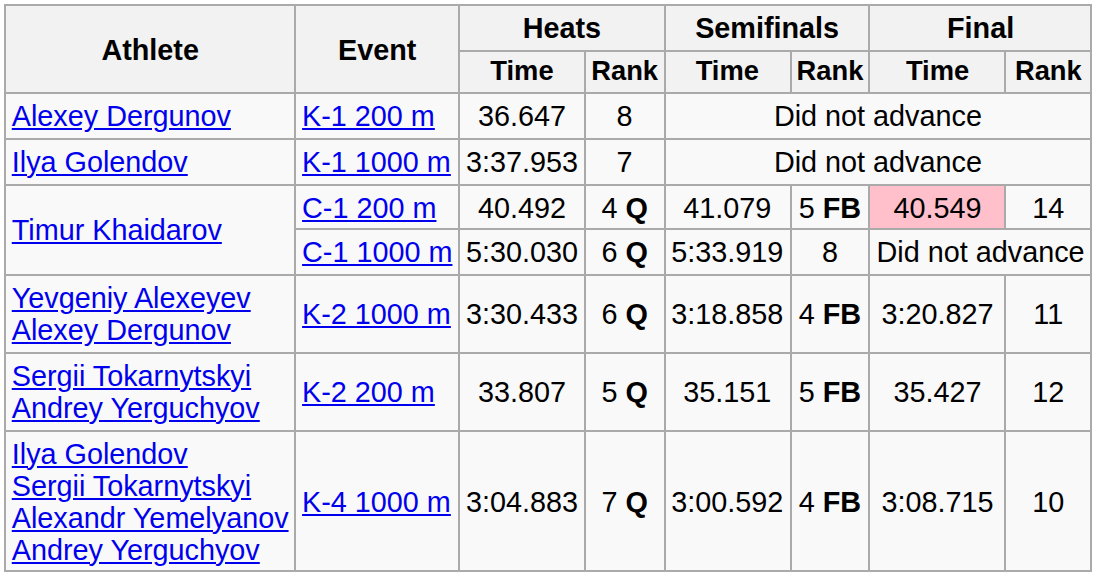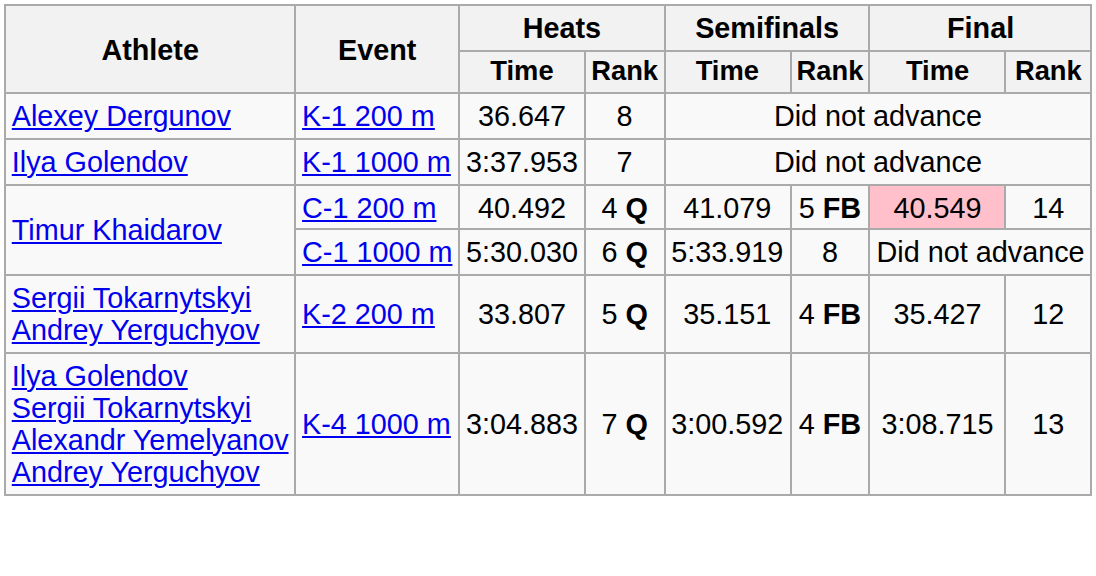- row: Yevgeniy Alexeyev Alexey Dergunov | K-2 1000 m | 3:30.433 | 6 Q | 3:18.858 | 4 FB | 3:20.827 | 11
K-2 200 m | Semifinals / Rank: 5 FB -> 4 FB
K-4 1000 m | Final / Rank: 10 -> 13
